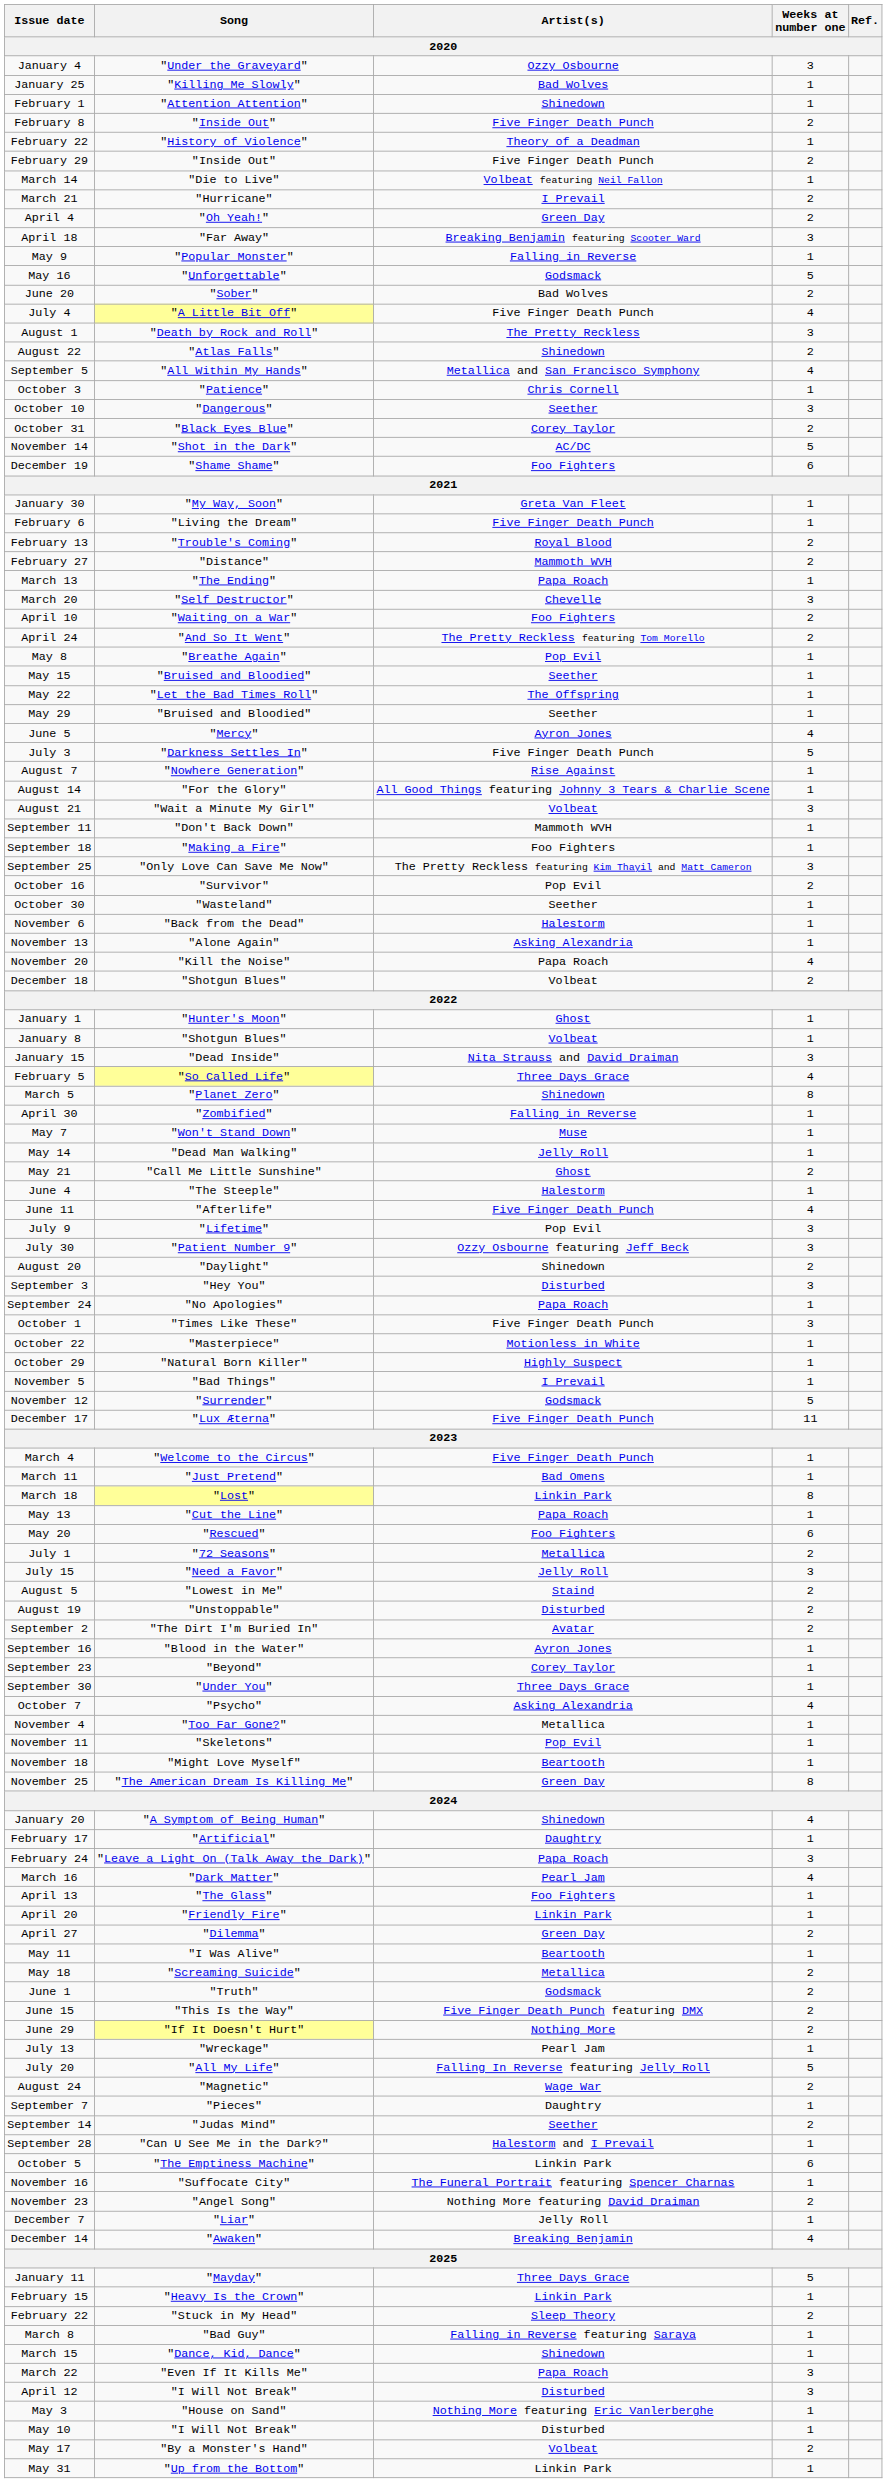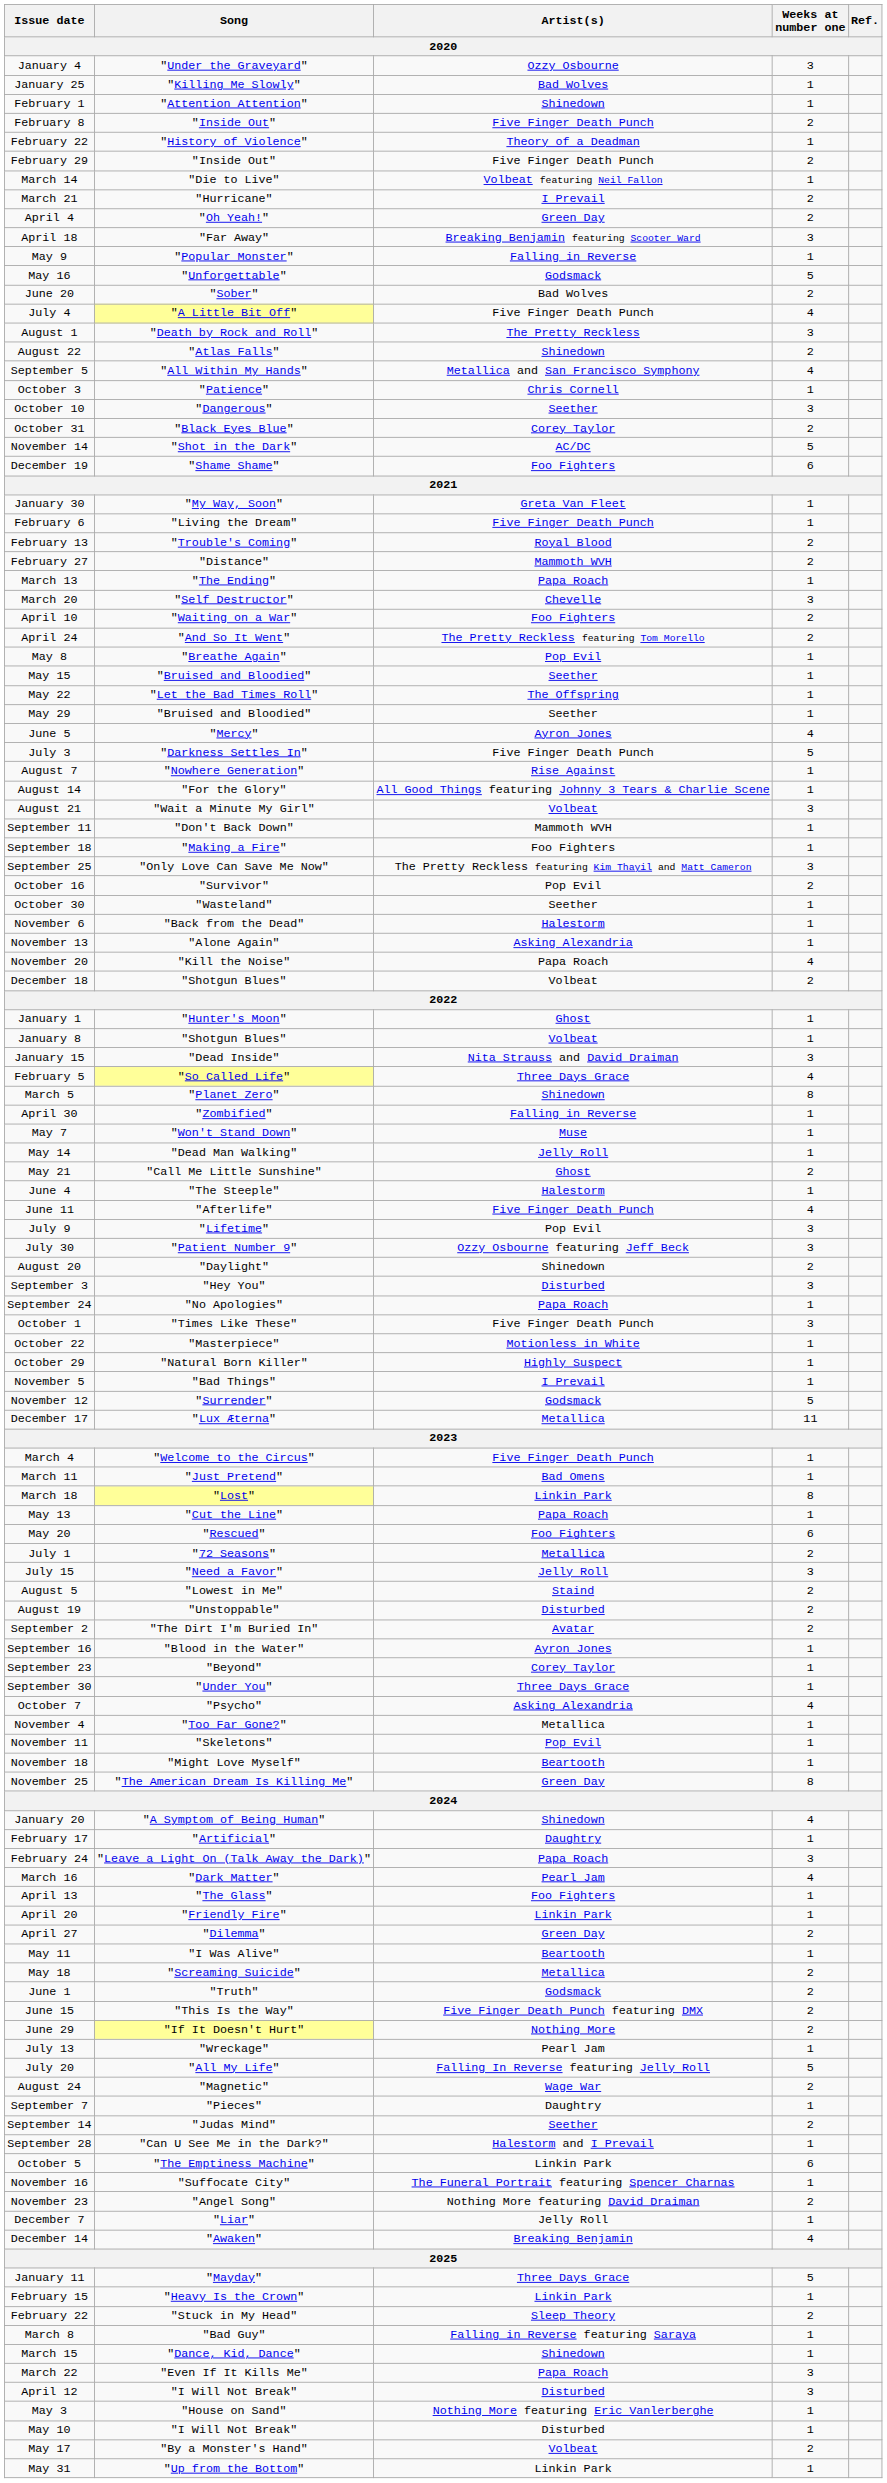December 17 | Artist(s): Five Finger Death Punch -> Metallica
